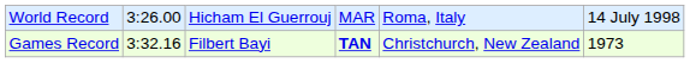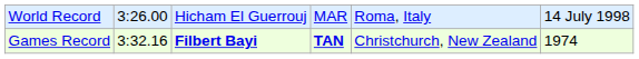Games Record | column 3: normal -> bold
Games Record | column 6: 1973 -> 1974
